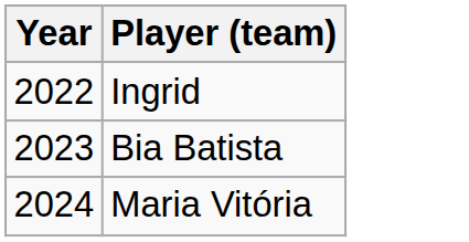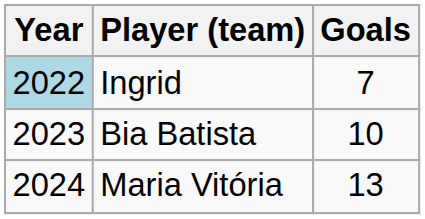+ column: Goals | 7 | 10 | 13
Ingrid | Year: no background -> lightblue background
